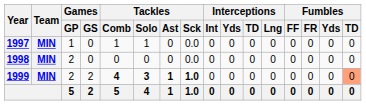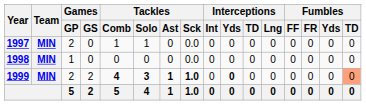1997 | Games / GP: 1 -> 2
1998 | Games / GP: 2 -> 1
1999 | Interceptions / Yds: normal -> bold
